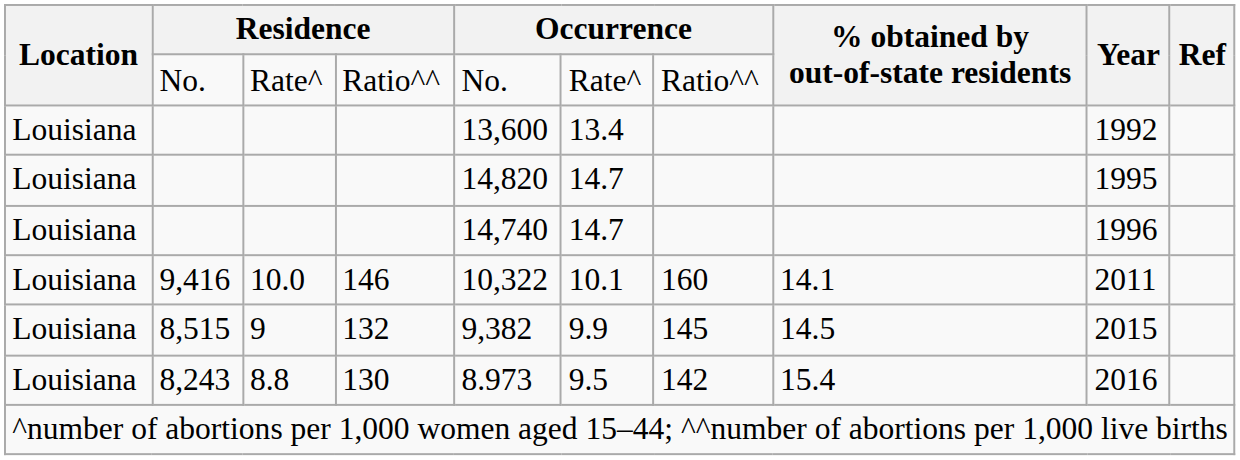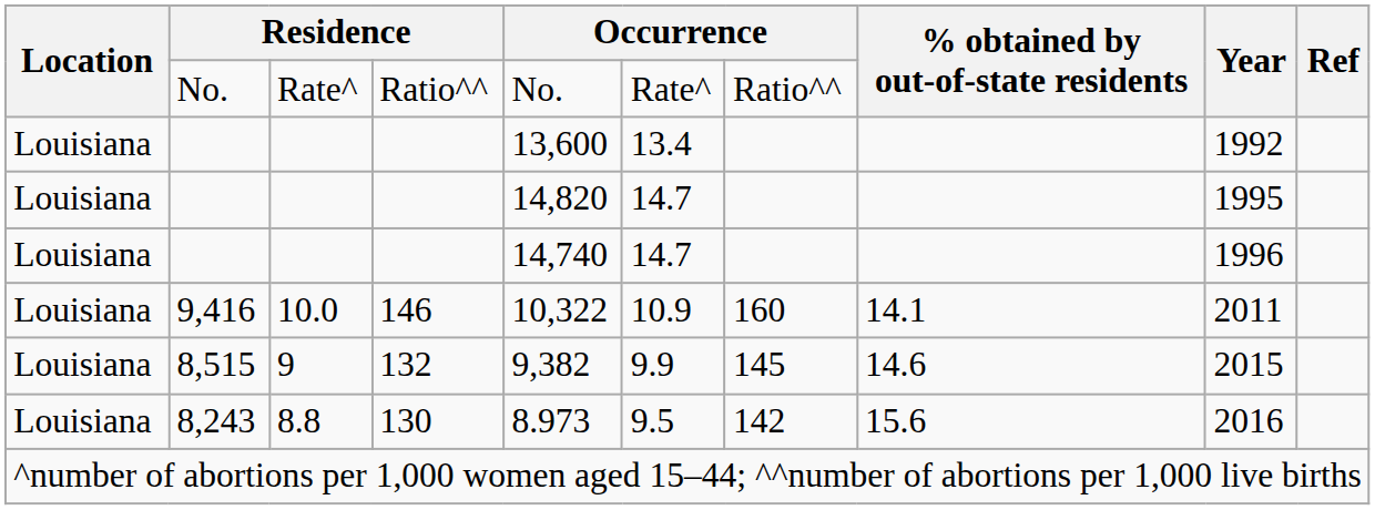9,416 | column 6: 10.1 -> 10.9
8,515 | % obtained by out-of-state residents: 14.5 -> 14.6
8,243 | % obtained by out-of-state residents: 15.4 -> 15.6
